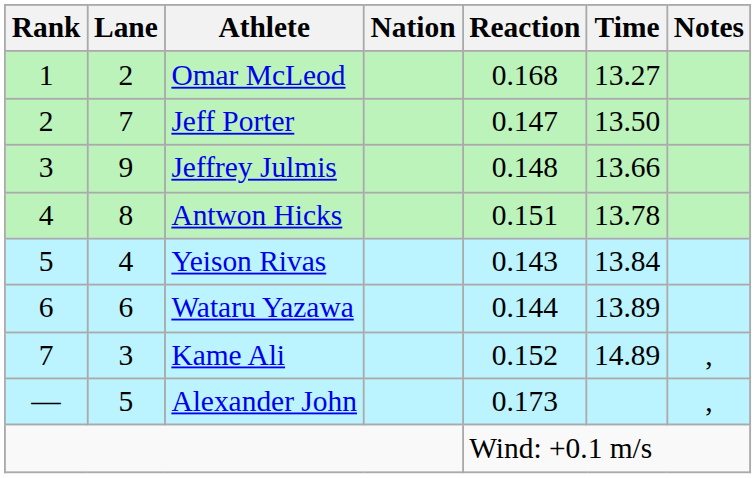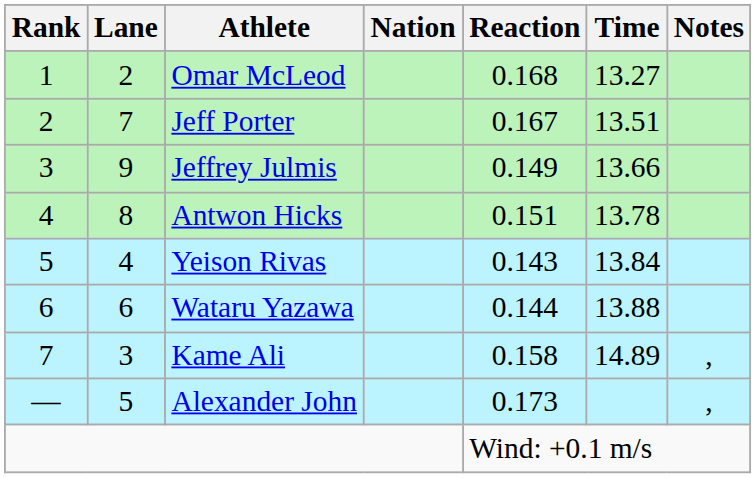Jeff Porter | Reaction: 0.147 -> 0.167
Jeff Porter | Time: 13.50 -> 13.51
Jeffrey Julmis | Reaction: 0.148 -> 0.149
Wataru Yazawa | Time: 13.89 -> 13.88
Kame Ali | Reaction: 0.152 -> 0.158
